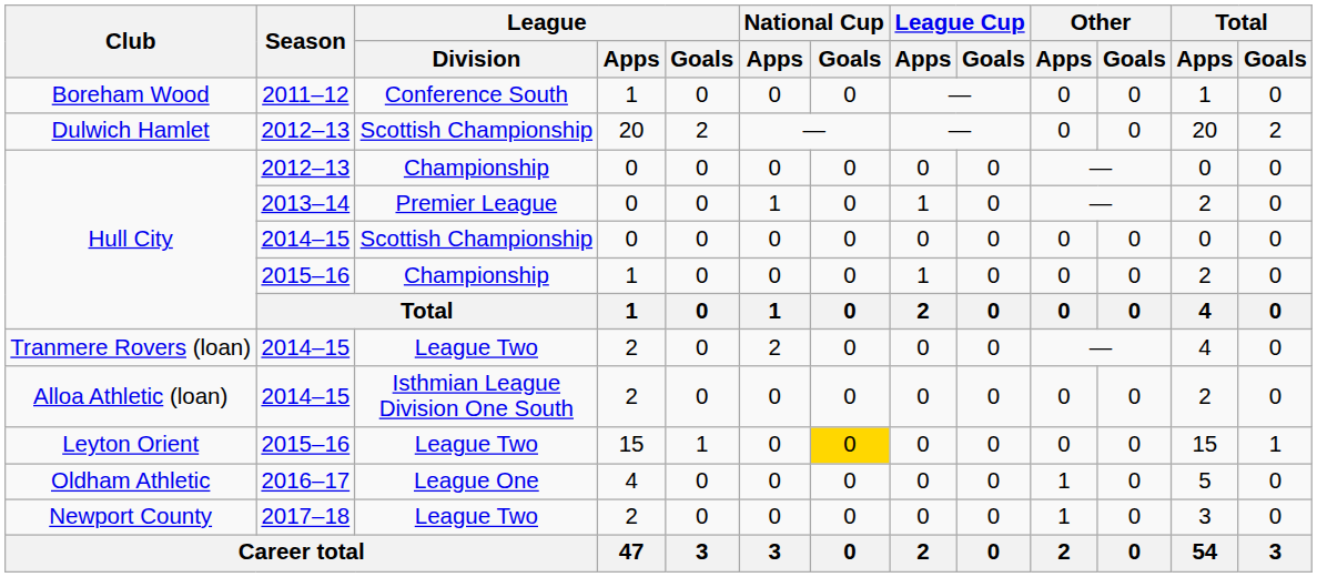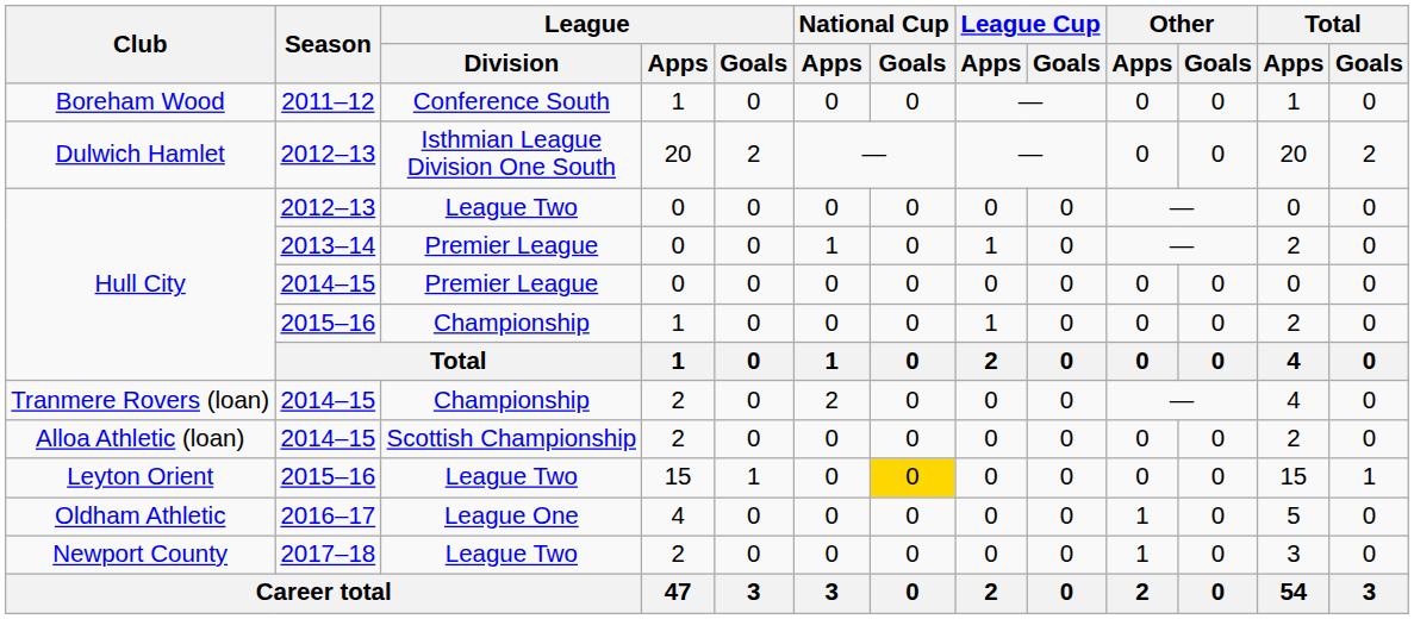Dulwich Hamlet | League / Division: Scottish Championship -> Isthmian League Division One South
Hull City / 2012–13 | League / Division: Championship -> League Two
Hull City / 2014–15 | League / Division: Scottish Championship -> Premier League
Tranmere Rovers (loan) | League / Division: League Two -> Championship
Alloa Athletic (loan) | League / Division: Isthmian League Division One South -> Scottish Championship
